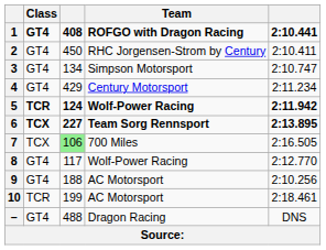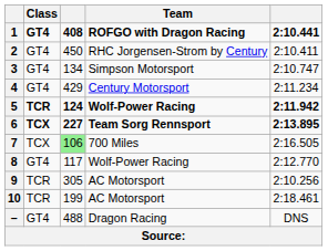9 | Class: GT4 -> TCR
9 | column 3: 188 -> 305
